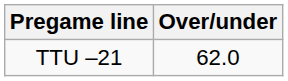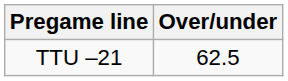TTU –21 | Over/under: 62.0 -> 62.5
